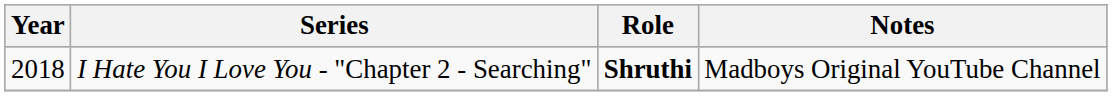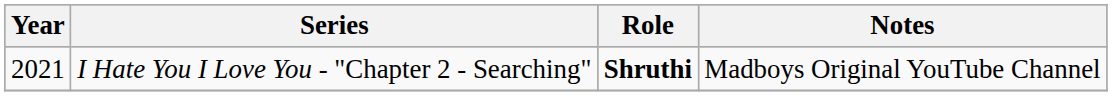I Hate You I Love You - "Chapter 2 - Searching" | Year: 2018 -> 2021
